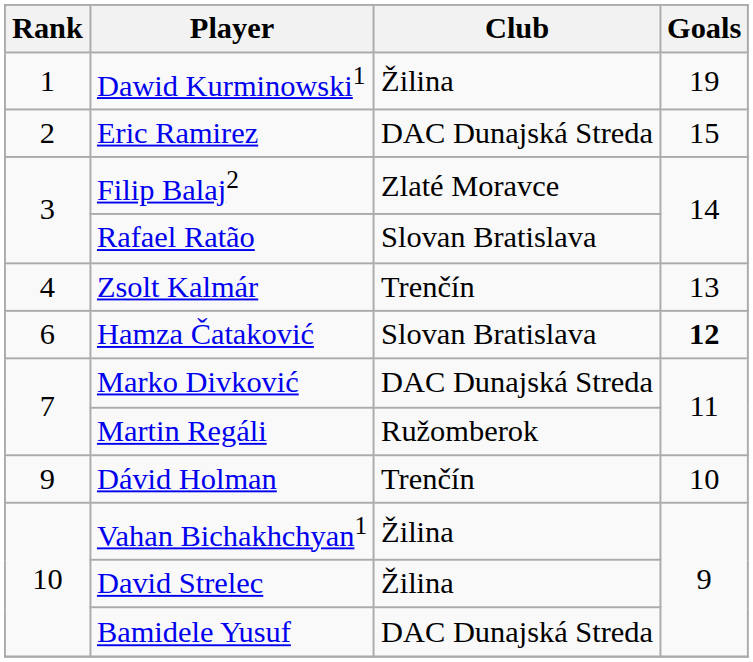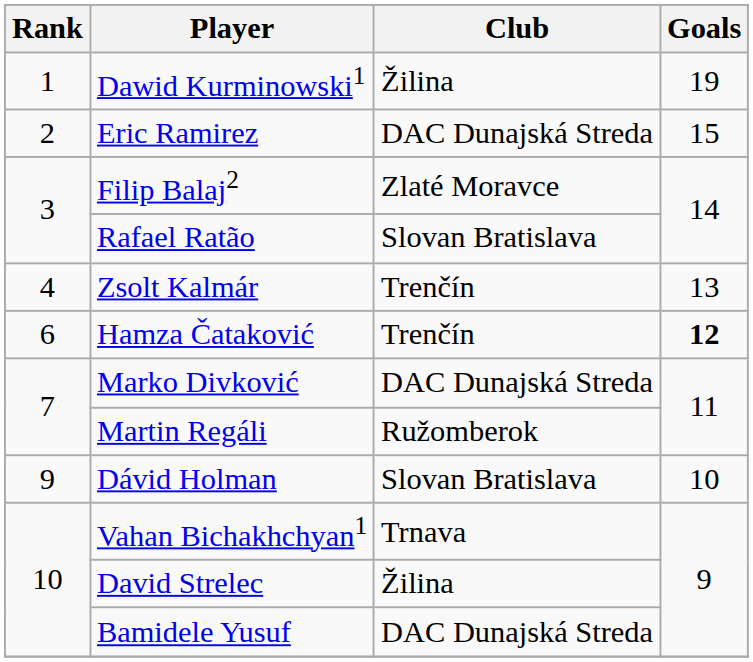Hamza Čataković | Club: Slovan Bratislava -> Trenčín
Dávid Holman | Club: Trenčín -> Slovan Bratislava
Vahan Bichakhchyan1 | Club: Žilina -> Trnava
